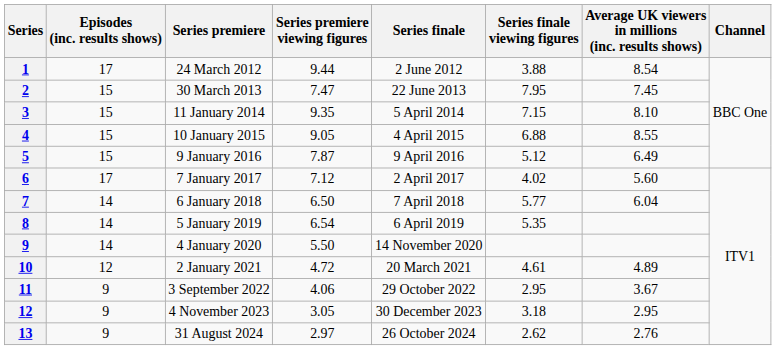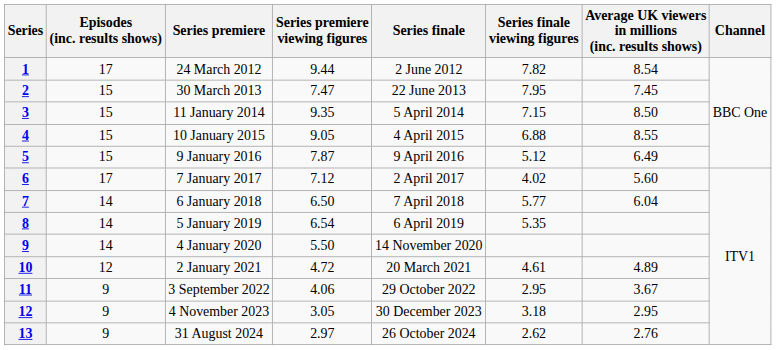24 March 2012 | Series finale viewing figures: 3.88 -> 7.82
11 January 2014 | Average UK viewers in millions (inc. results shows): 8.10 -> 8.50
